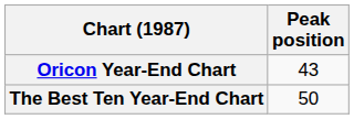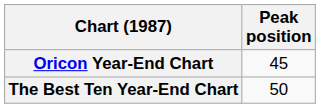Oricon Year-End Chart | Peak position: 43 -> 45
